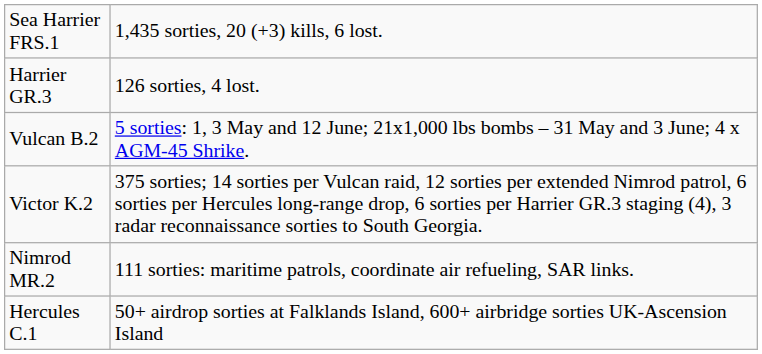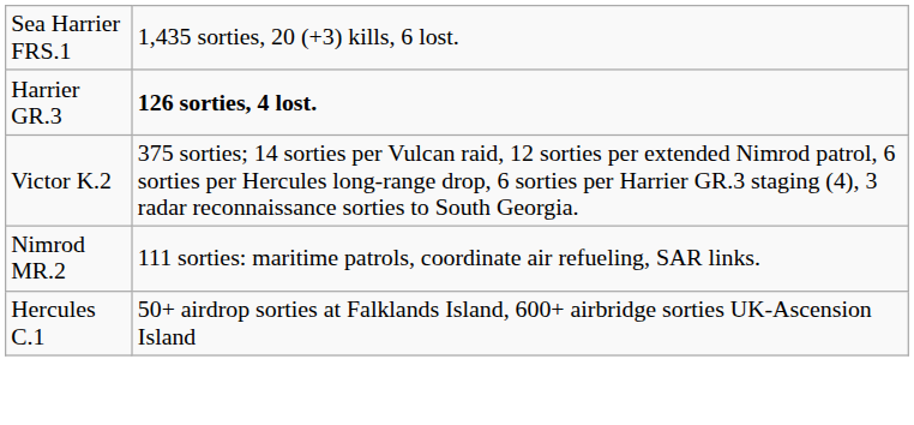Harrier GR.3 | column 2: normal -> bold
- row: Vulcan B.2 | 5 sorties: 1, 3 May and 12 June; 21x1,000 lbs bombs – 31 May and 3 June; 4 x AGM-45 Shrike.
